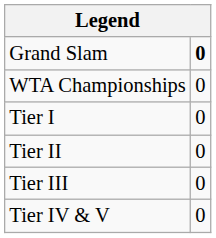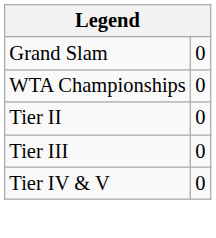Grand Slam | column 2: bold -> normal
- row: Tier I | 0
